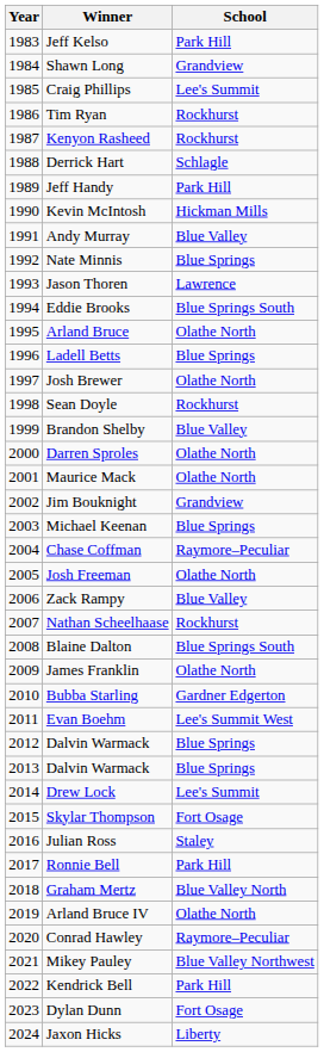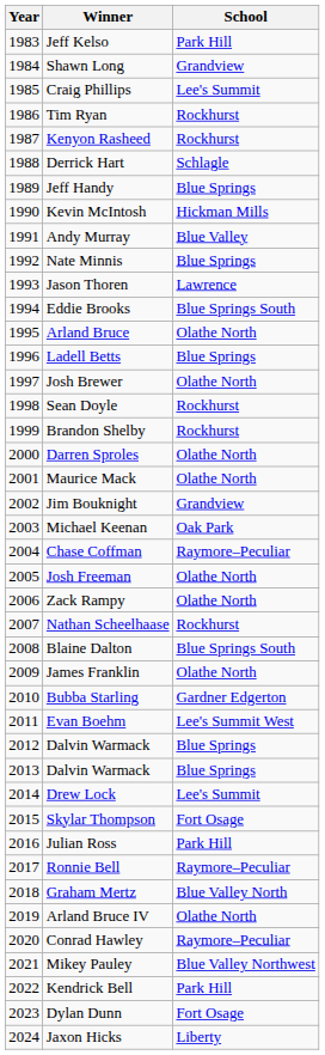Jeff Handy | School: Park Hill -> Blue Springs
Brandon Shelby | School: Blue Valley -> Rockhurst
Michael Keenan | School: Blue Springs -> Oak Park
Zack Rampy | School: Blue Valley -> Olathe North
Julian Ross | School: Staley -> Park Hill
Ronnie Bell | School: Park Hill -> Raymore–Peculiar
